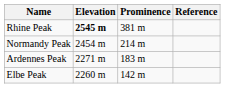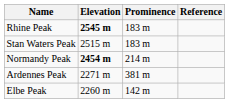Rhine Peak | Prominence: 381 m -> 183 m
+ row: Stan Waters Peak | 2515 m | 183 m
Normandy Peak | Elevation: normal -> bold
Ardennes Peak | Prominence: 183 m -> 381 m
